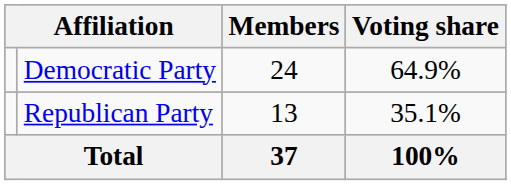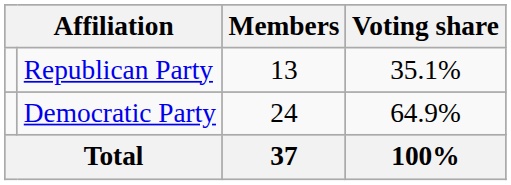rows swapped: Democratic Party <-> Republican Party
